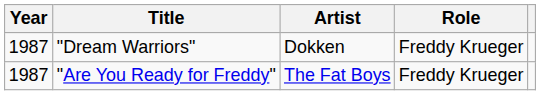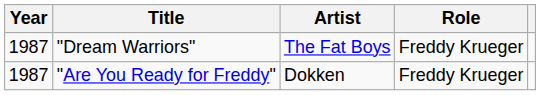"Dream Warriors" | Artist: Dokken -> The Fat Boys
"Are You Ready for Freddy" | Artist: The Fat Boys -> Dokken
